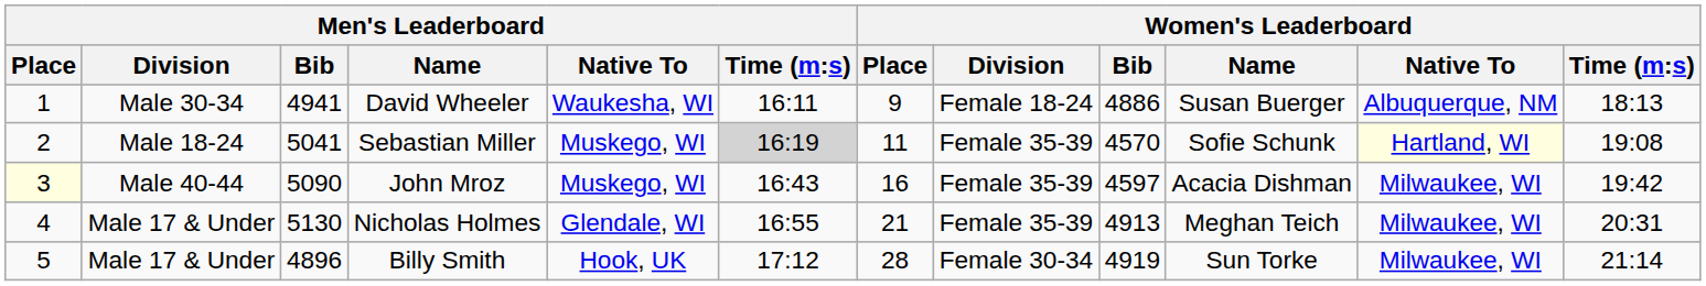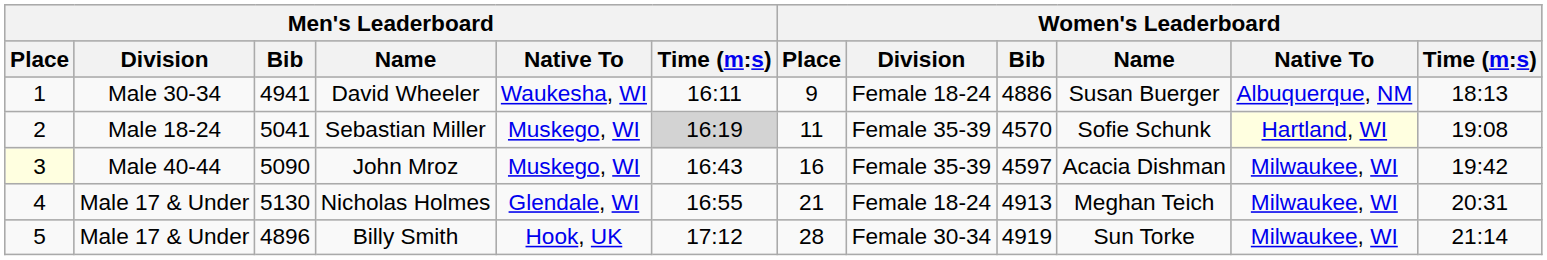Nicholas Holmes | Women's Leaderboard / Division: Female 35-39 -> Female 18-24
